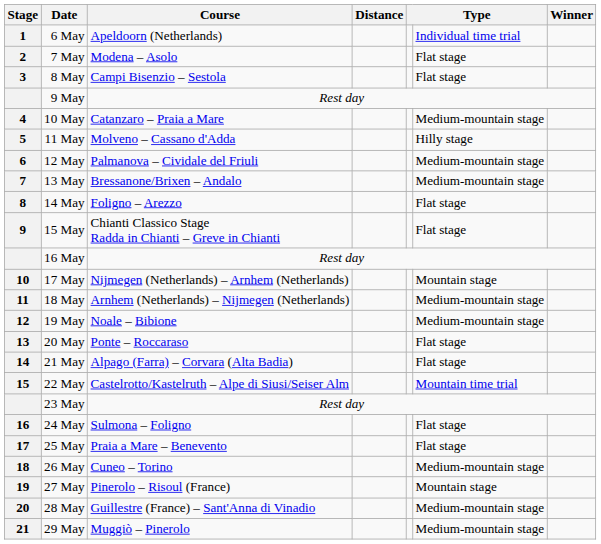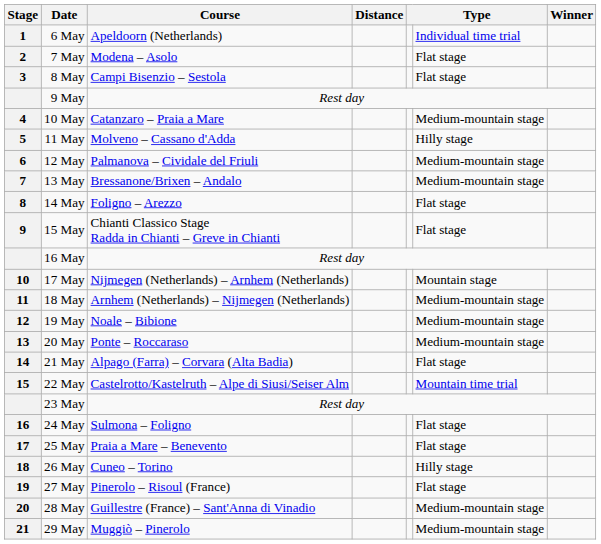20 May | column 6: Flat stage -> Medium-mountain stage
26 May | column 6: Medium-mountain stage -> Hilly stage
27 May | column 6: Mountain stage -> Flat stage
